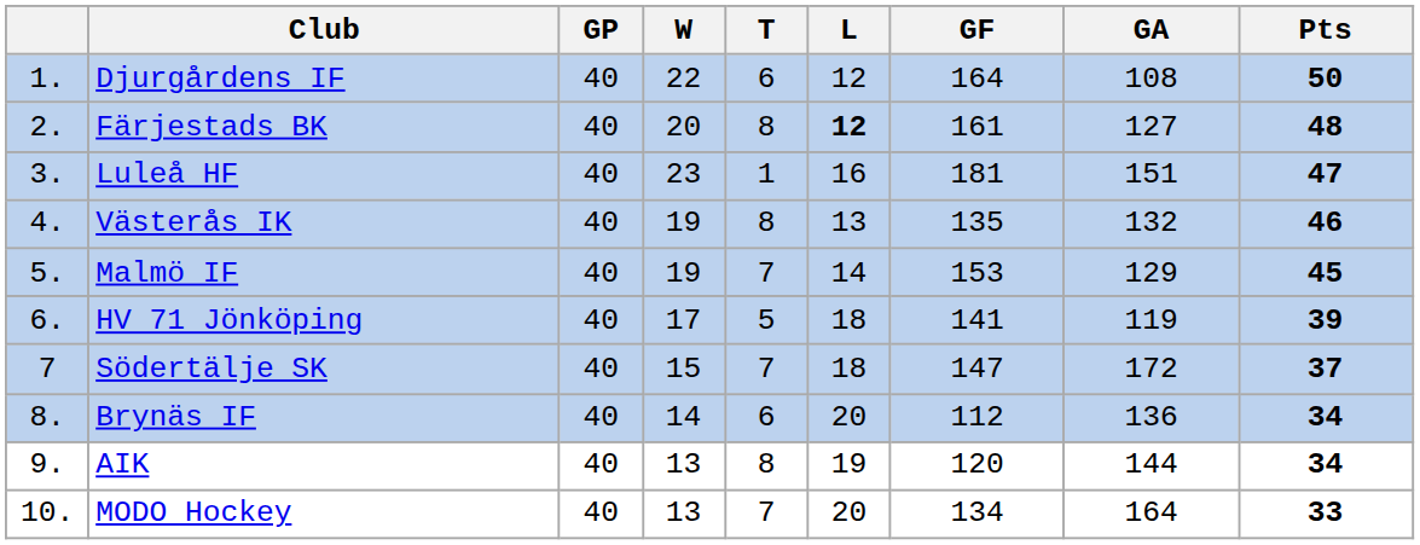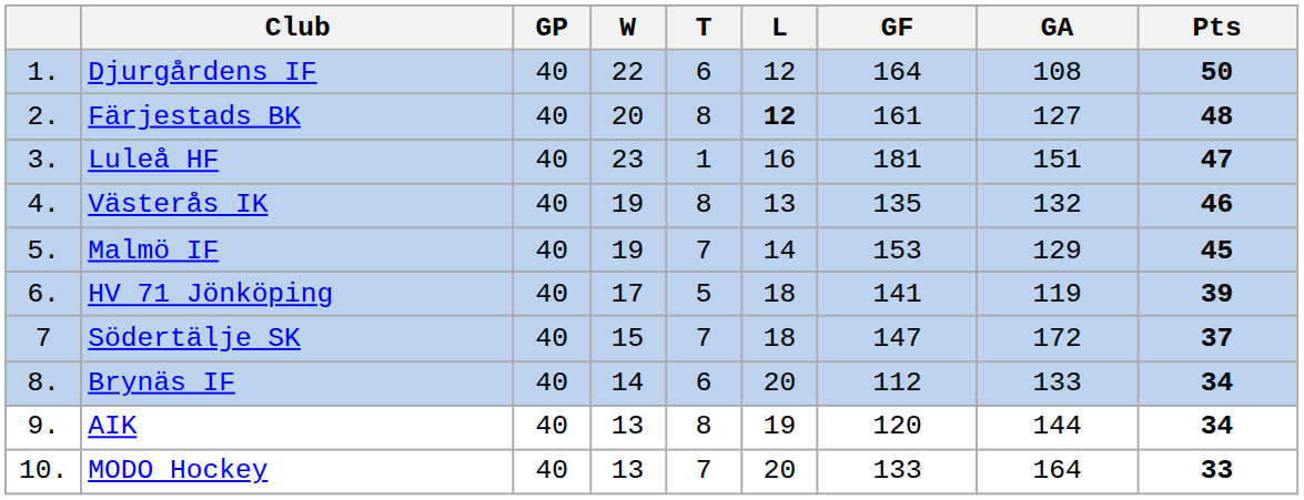Brynäs IF | GA: 136 -> 133
MODO Hockey | GF: 134 -> 133
